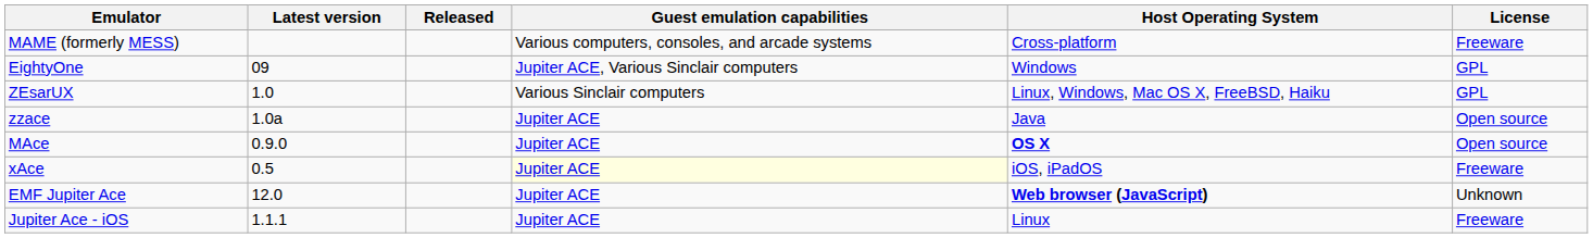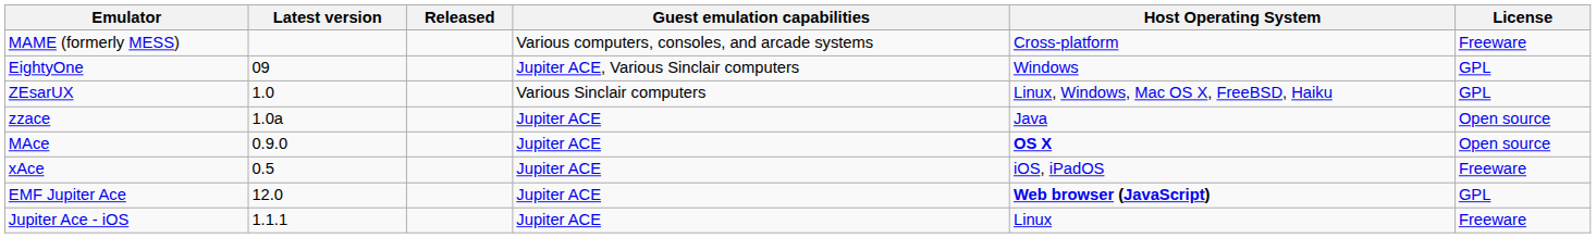xAce | Guest emulation capabilities: lightyellow background -> no background
EMF Jupiter Ace | License: Unknown -> GPL
